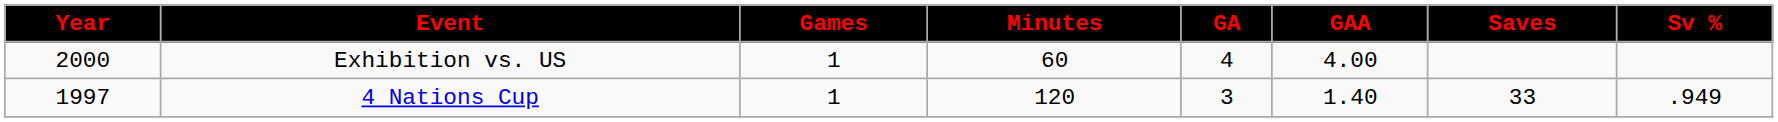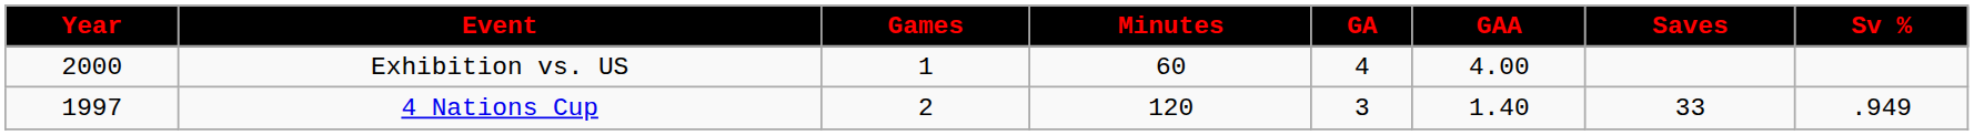4 Nations Cup | Games: 1 -> 2
